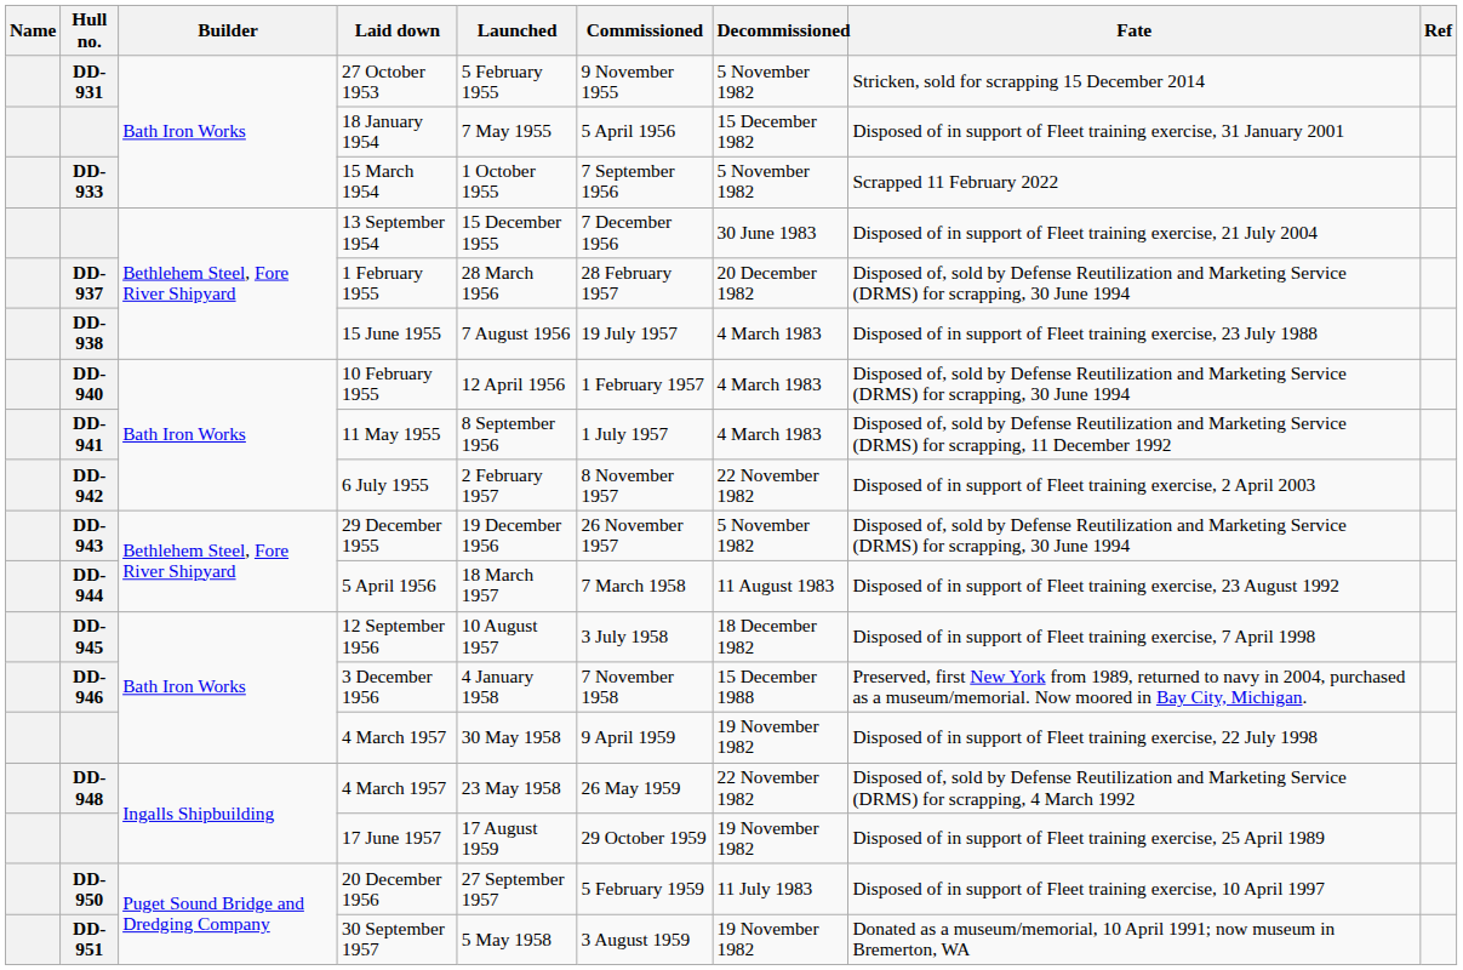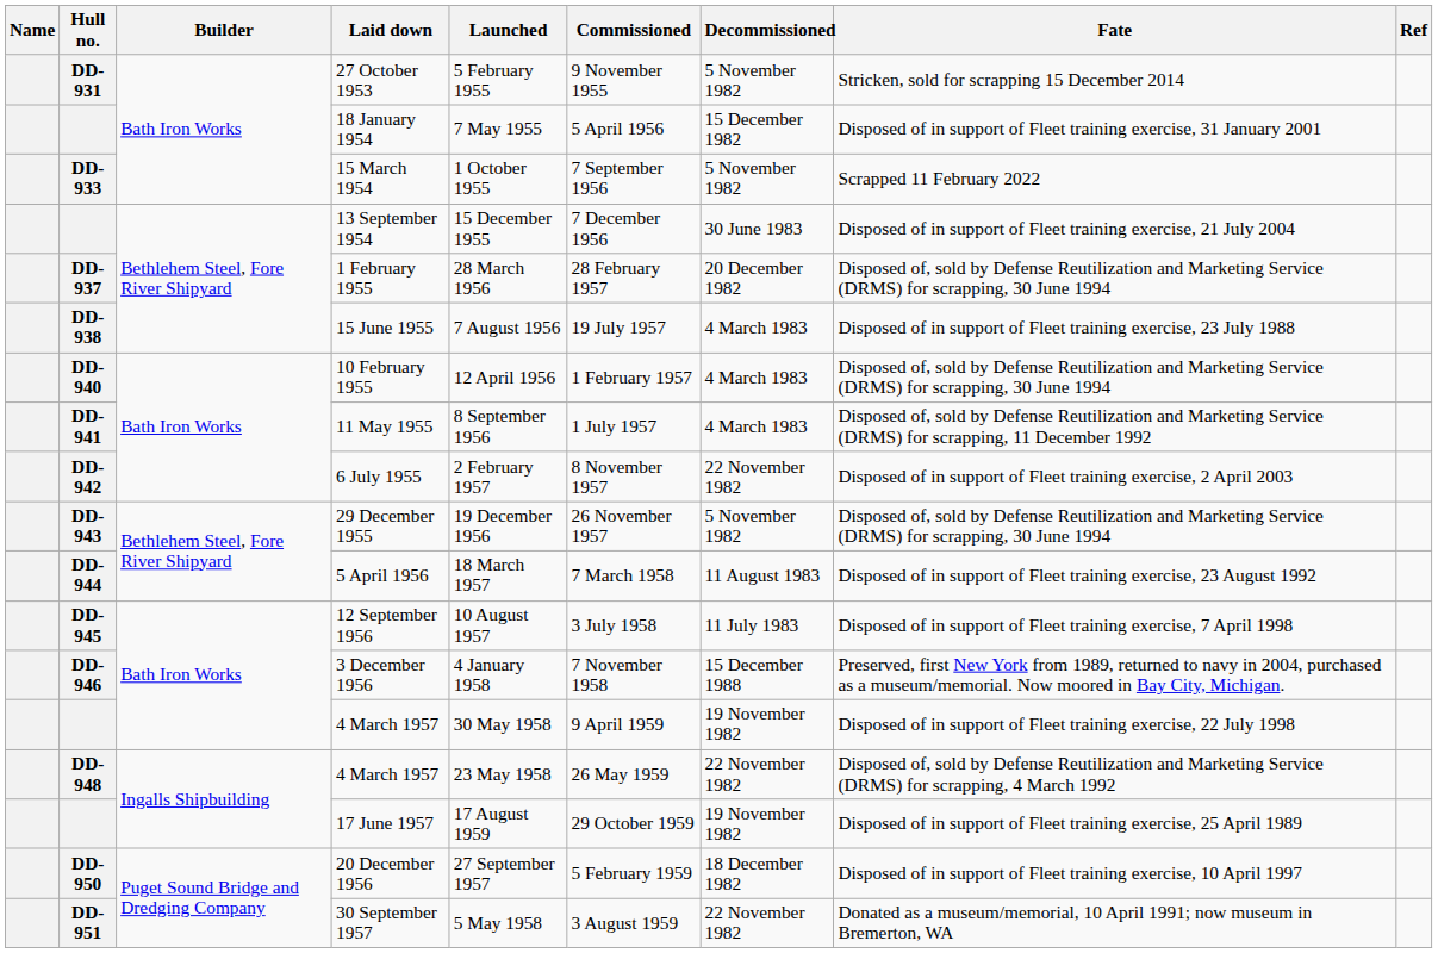12 September 1956 | Decommissioned: 18 December 1982 -> 11 July 1983
20 December 1956 | Decommissioned: 11 July 1983 -> 18 December 1982
30 September 1957 | Decommissioned: 19 November 1982 -> 22 November 1982
